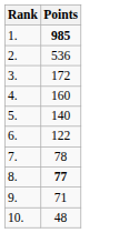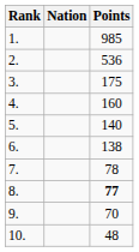+ column: Nation
1. | Points: bold -> normal
3. | Points: 172 -> 175
6. | Points: 122 -> 138
9. | Points: 71 -> 70
